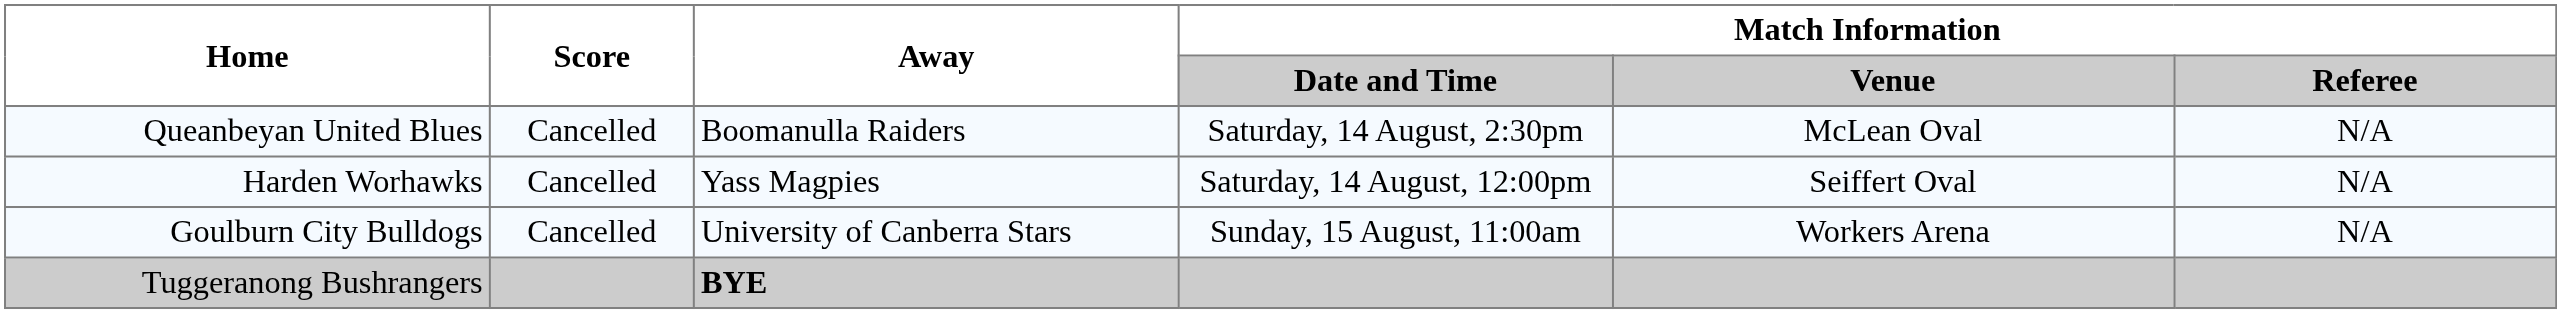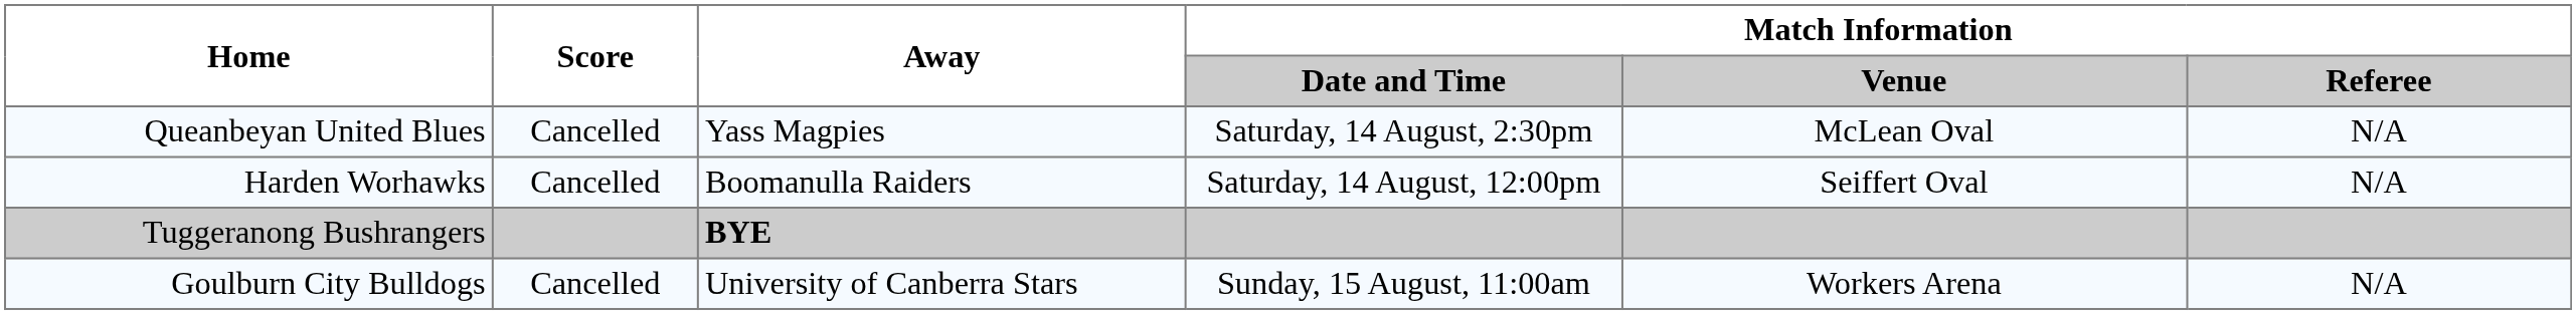Queanbeyan United Blues | Away: Boomanulla Raiders -> Yass Magpies
Harden Worhawks | Away: Yass Magpies -> Boomanulla Raiders
rows swapped: Goulburn City Bulldogs <-> Tuggeranong Bushrangers
